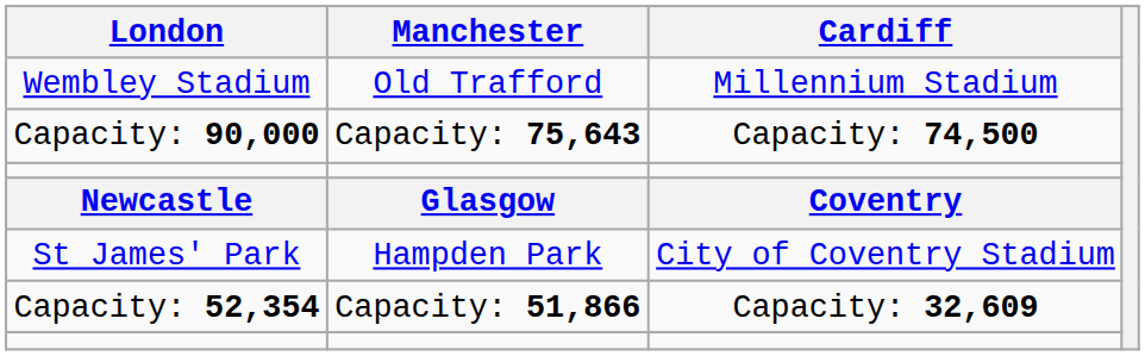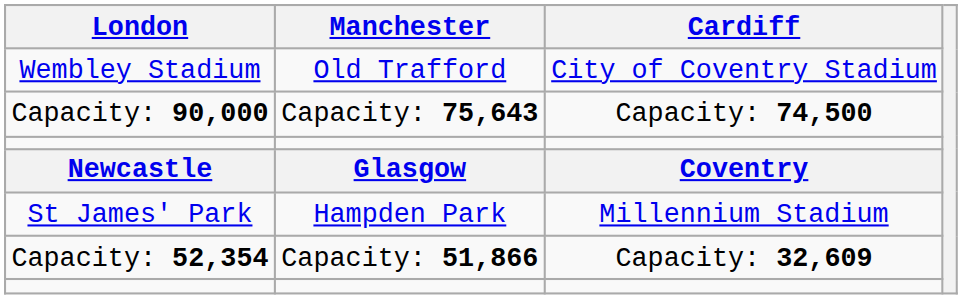Wembley Stadium | Cardiff: Millennium Stadium -> City of Coventry Stadium
St James' Park | Cardiff: City of Coventry Stadium -> Millennium Stadium
